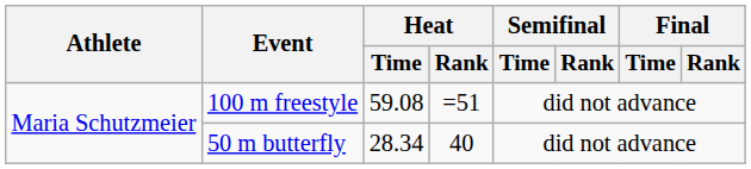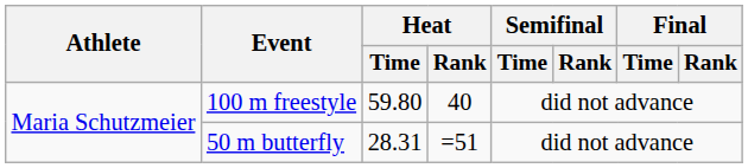100 m freestyle | Heat / Time: 59.08 -> 59.80
100 m freestyle | Heat / Rank: =51 -> 40
50 m butterfly | Heat / Time: 28.34 -> 28.31
50 m butterfly | Heat / Rank: 40 -> =51
